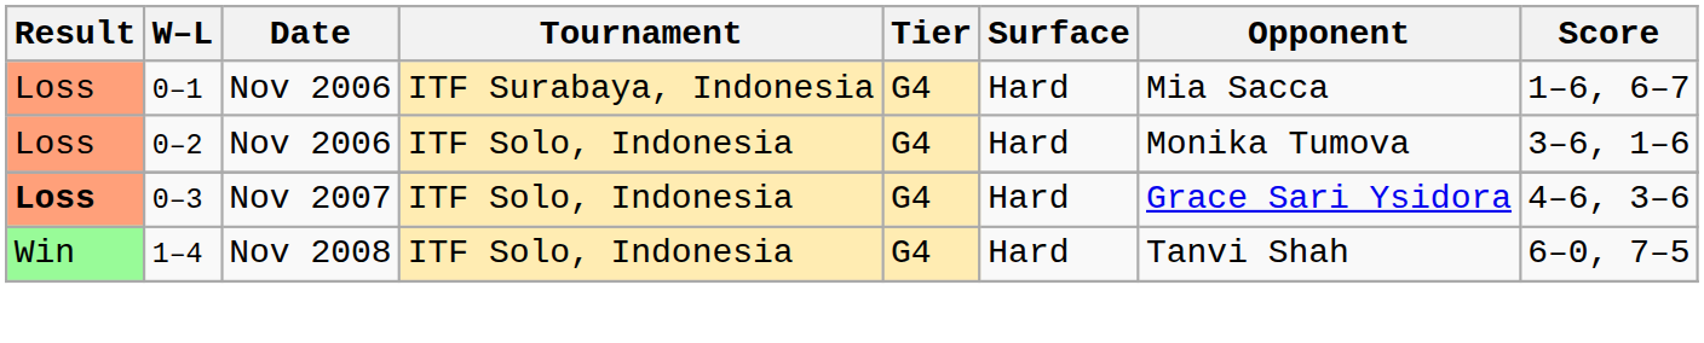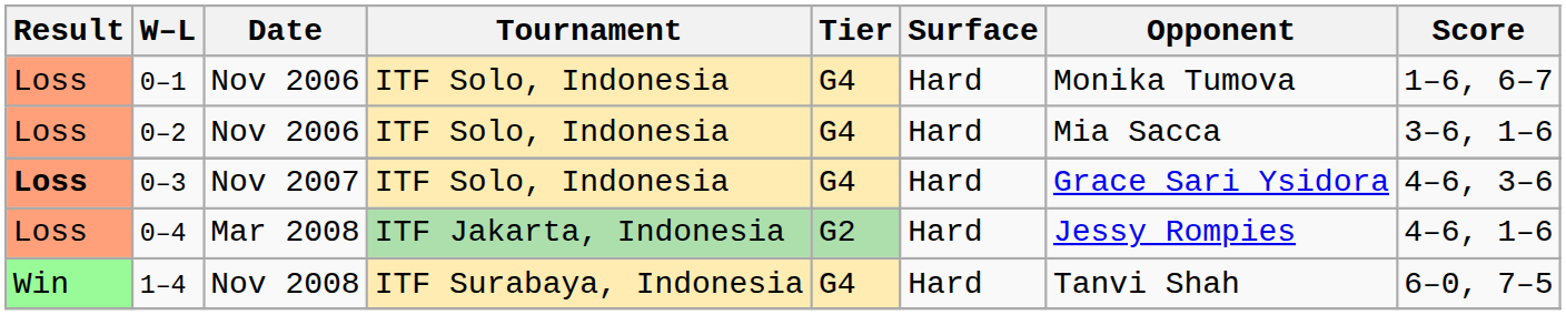0–1 | Tournament: ITF Surabaya, Indonesia -> ITF Solo, Indonesia
0–1 | Opponent: Mia Sacca -> Monika Tumova
0–2 | Opponent: Monika Tumova -> Mia Sacca
+ row: Loss | 0–4 | Mar 2008 | ITF Jakarta, Indonesia | G2 | Hard | Jessy Rompies | 4–6, 1–6
1–4 | Tournament: ITF Solo, Indonesia -> ITF Surabaya, Indonesia
